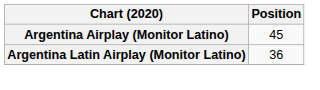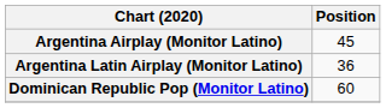+ row: Dominican Republic Pop (Monitor Latino) | 60
